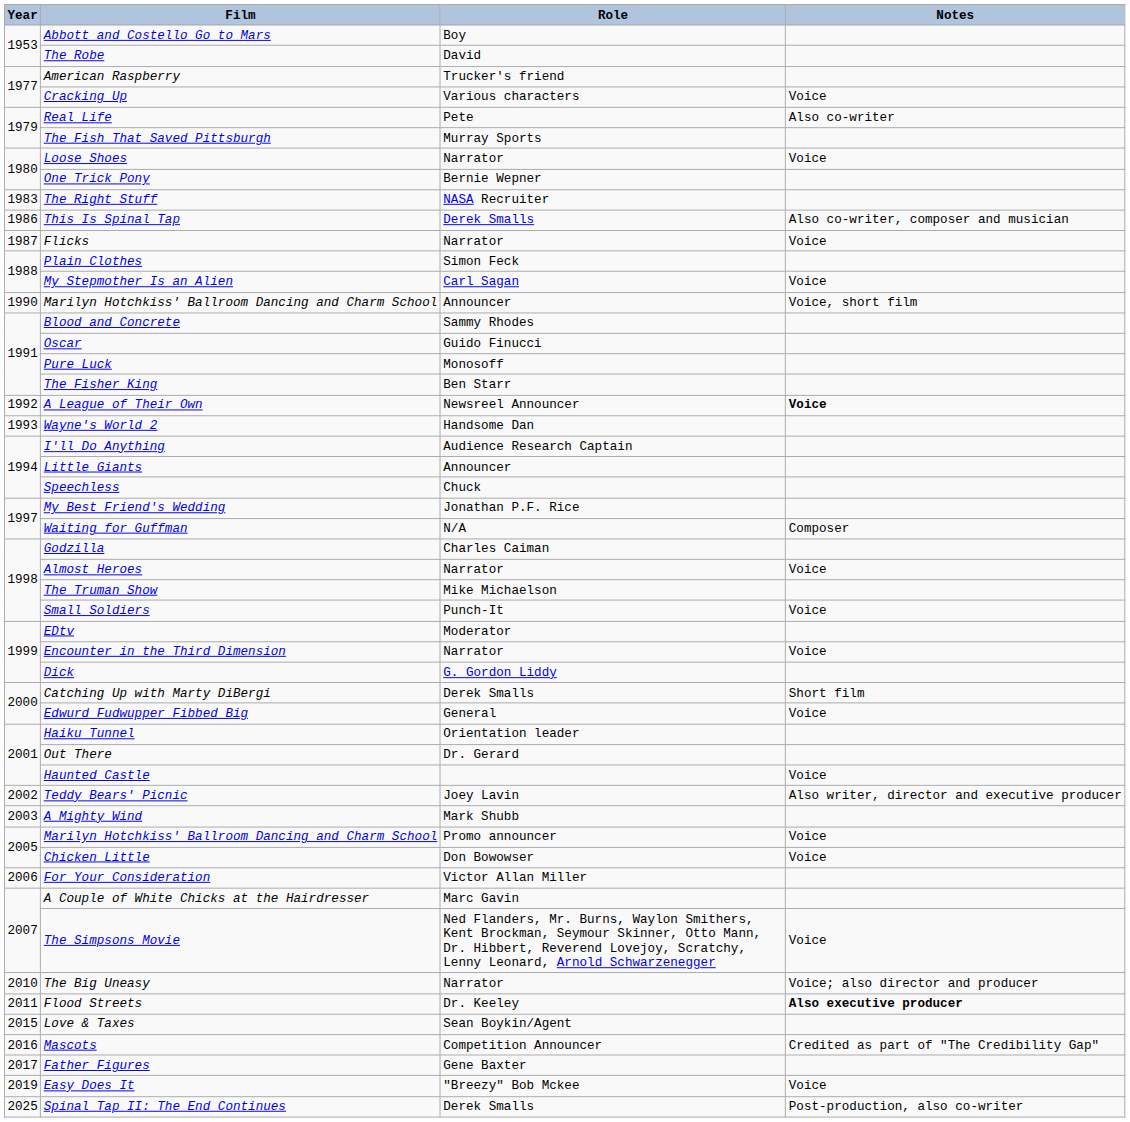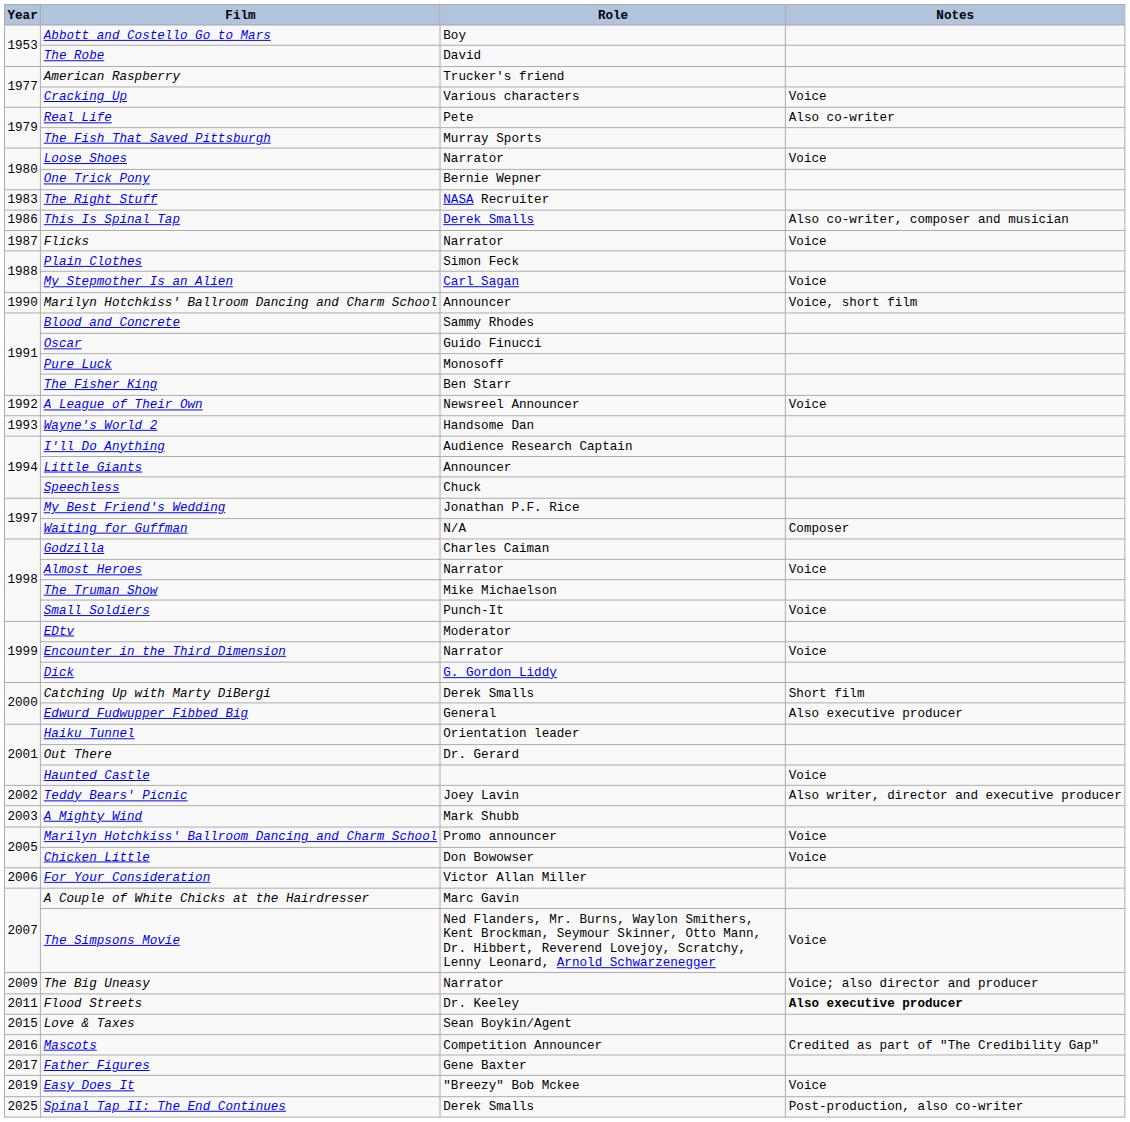A League of Their Own | Notes: bold -> normal
Edwurd Fudwupper Fibbed Big | Notes: Voice -> Also executive producer
The Big Uneasy | Year: 2010 -> 2009
